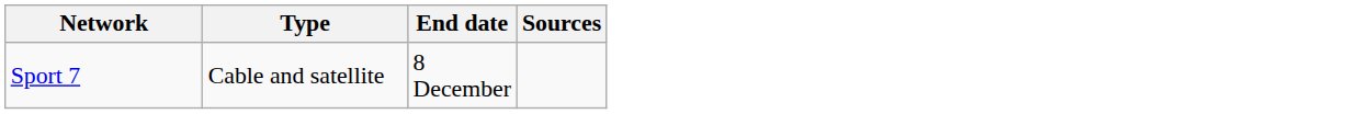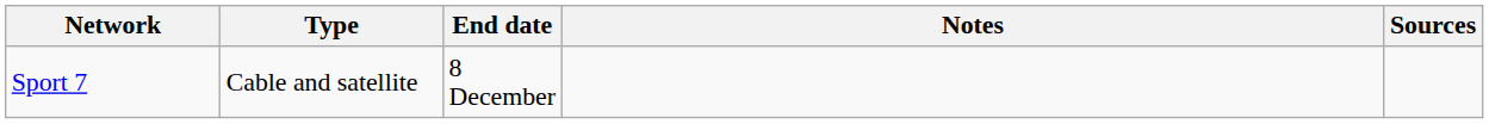+ column: Notes
